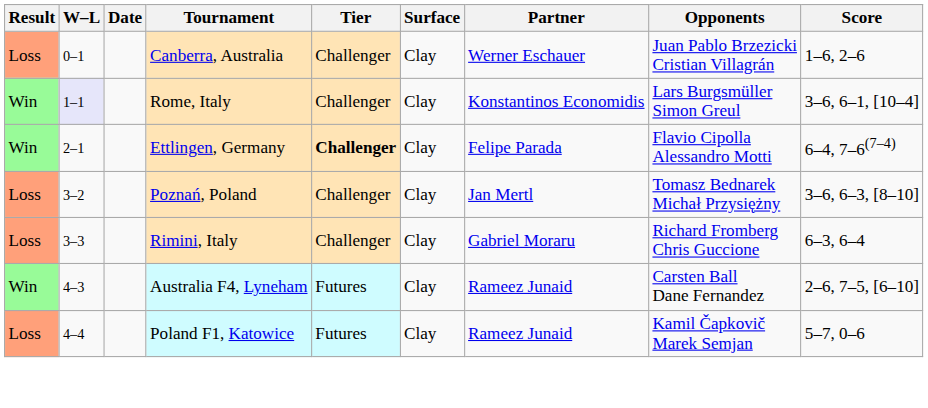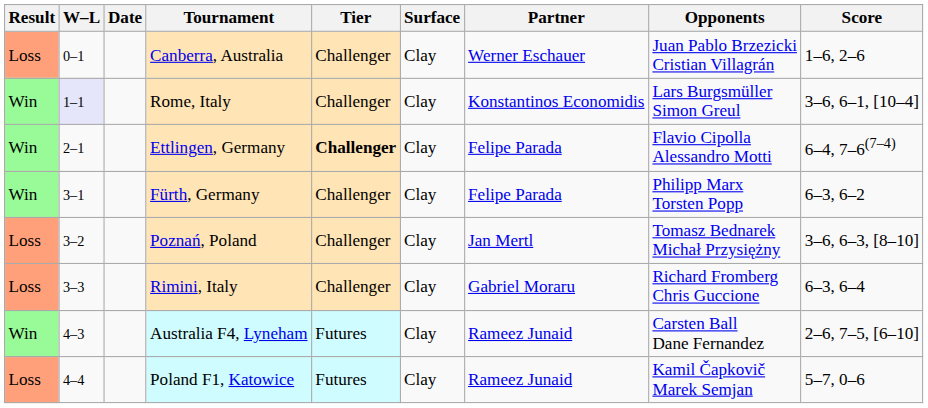+ row: Win | 3–1 | Fürth, Germany | Challenger | Clay | Felipe Parada | Philipp Marx Torsten Popp | 6–3, 6–2
